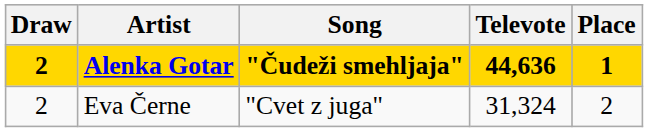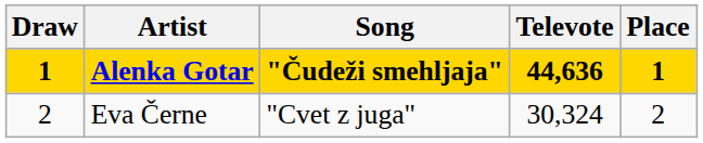Alenka Gotar | Draw: 2 -> 1
Eva Černe | Televote: 31,324 -> 30,324
